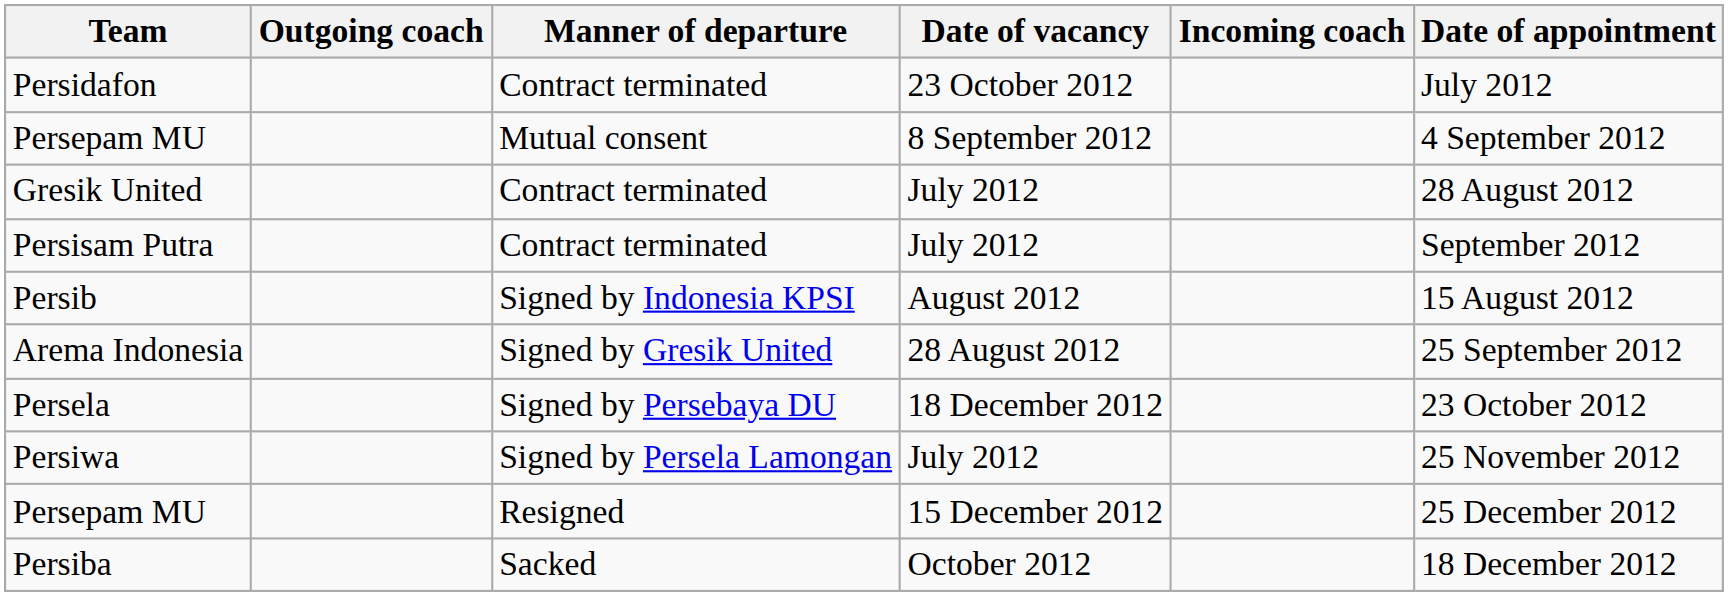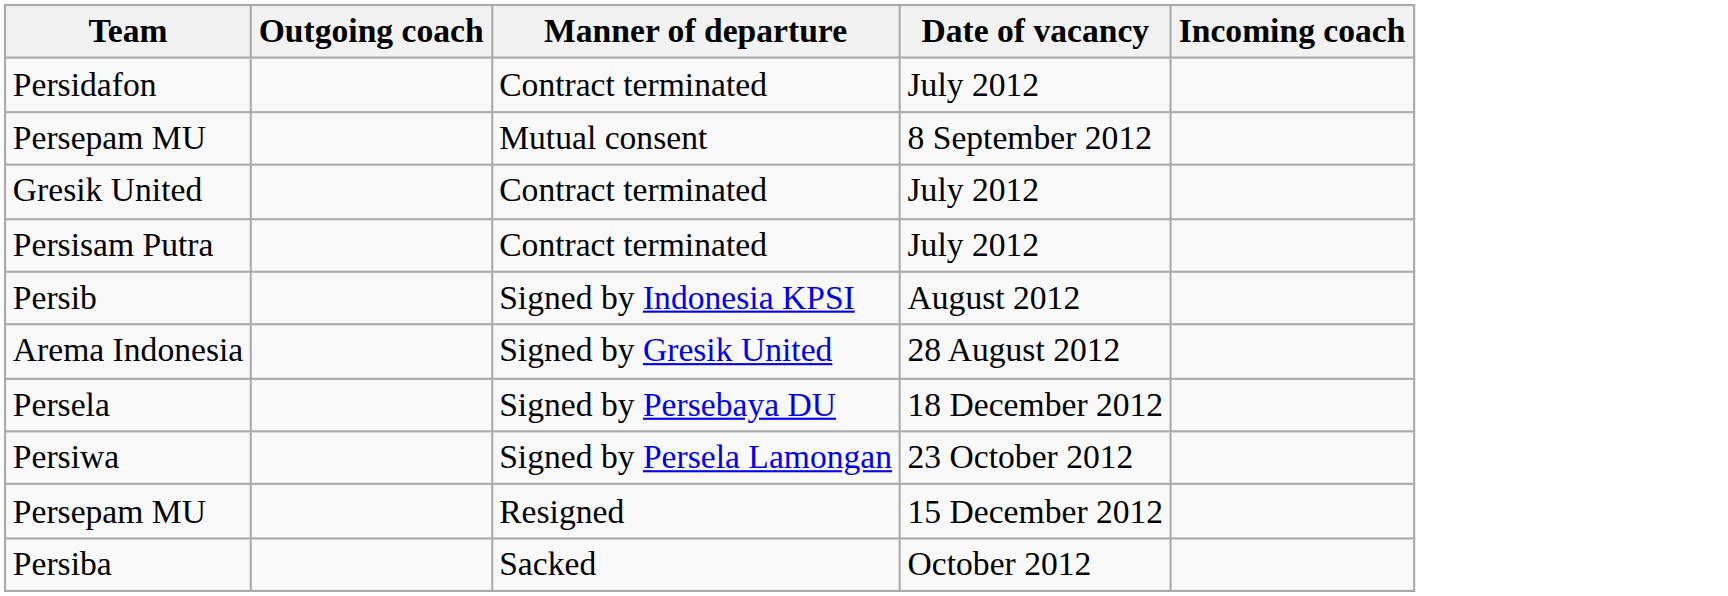- column: Date of appointment | July 2012 | 4 September 2012 | 28 August 2012 | September 2012 | 15 August 2012 | 25 September 2012 | 23 October 2012 | 25 November 2012 | 25 December 2012 | 18 December 2012
Persidafon | Date of vacancy: 23 October 2012 -> July 2012
Persiwa | Date of vacancy: July 2012 -> 23 October 2012
